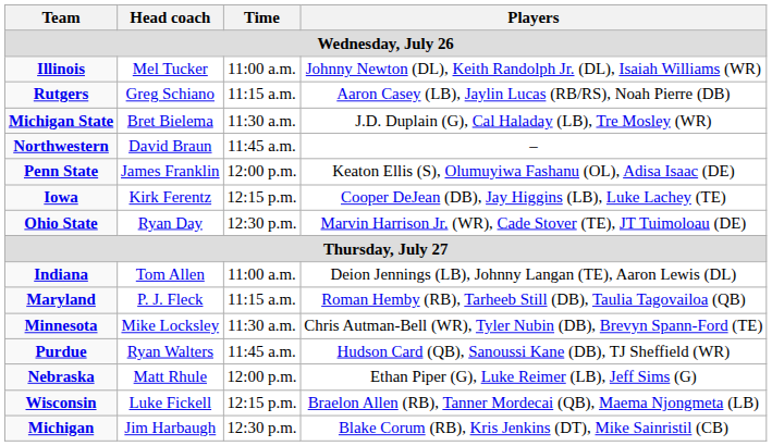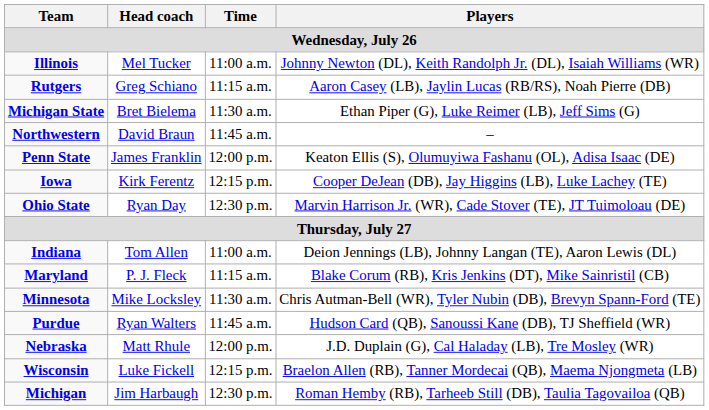Michigan State | Players: J.D. Duplain (G), Cal Haladay (LB), Tre Mosley (WR) -> Ethan Piper (G), Luke Reimer (LB), Jeff Sims (G)
Maryland | Players: Roman Hemby (RB), Tarheeb Still (DB), Taulia Tagovailoa (QB) -> Blake Corum (RB), Kris Jenkins (DT), Mike Sainristil (CB)
Nebraska | Players: Ethan Piper (G), Luke Reimer (LB), Jeff Sims (G) -> J.D. Duplain (G), Cal Haladay (LB), Tre Mosley (WR)
Michigan | Players: Blake Corum (RB), Kris Jenkins (DT), Mike Sainristil (CB) -> Roman Hemby (RB), Tarheeb Still (DB), Taulia Tagovailoa (QB)
